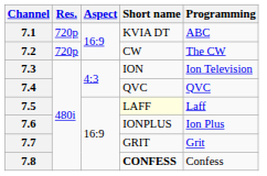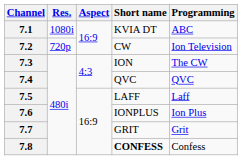7.1 | Res.: 720p -> 1080i
7.2 | Programming: The CW -> Ion Television
7.3 | Programming: Ion Television -> The CW
7.5 | Short name: lightyellow background -> no background
